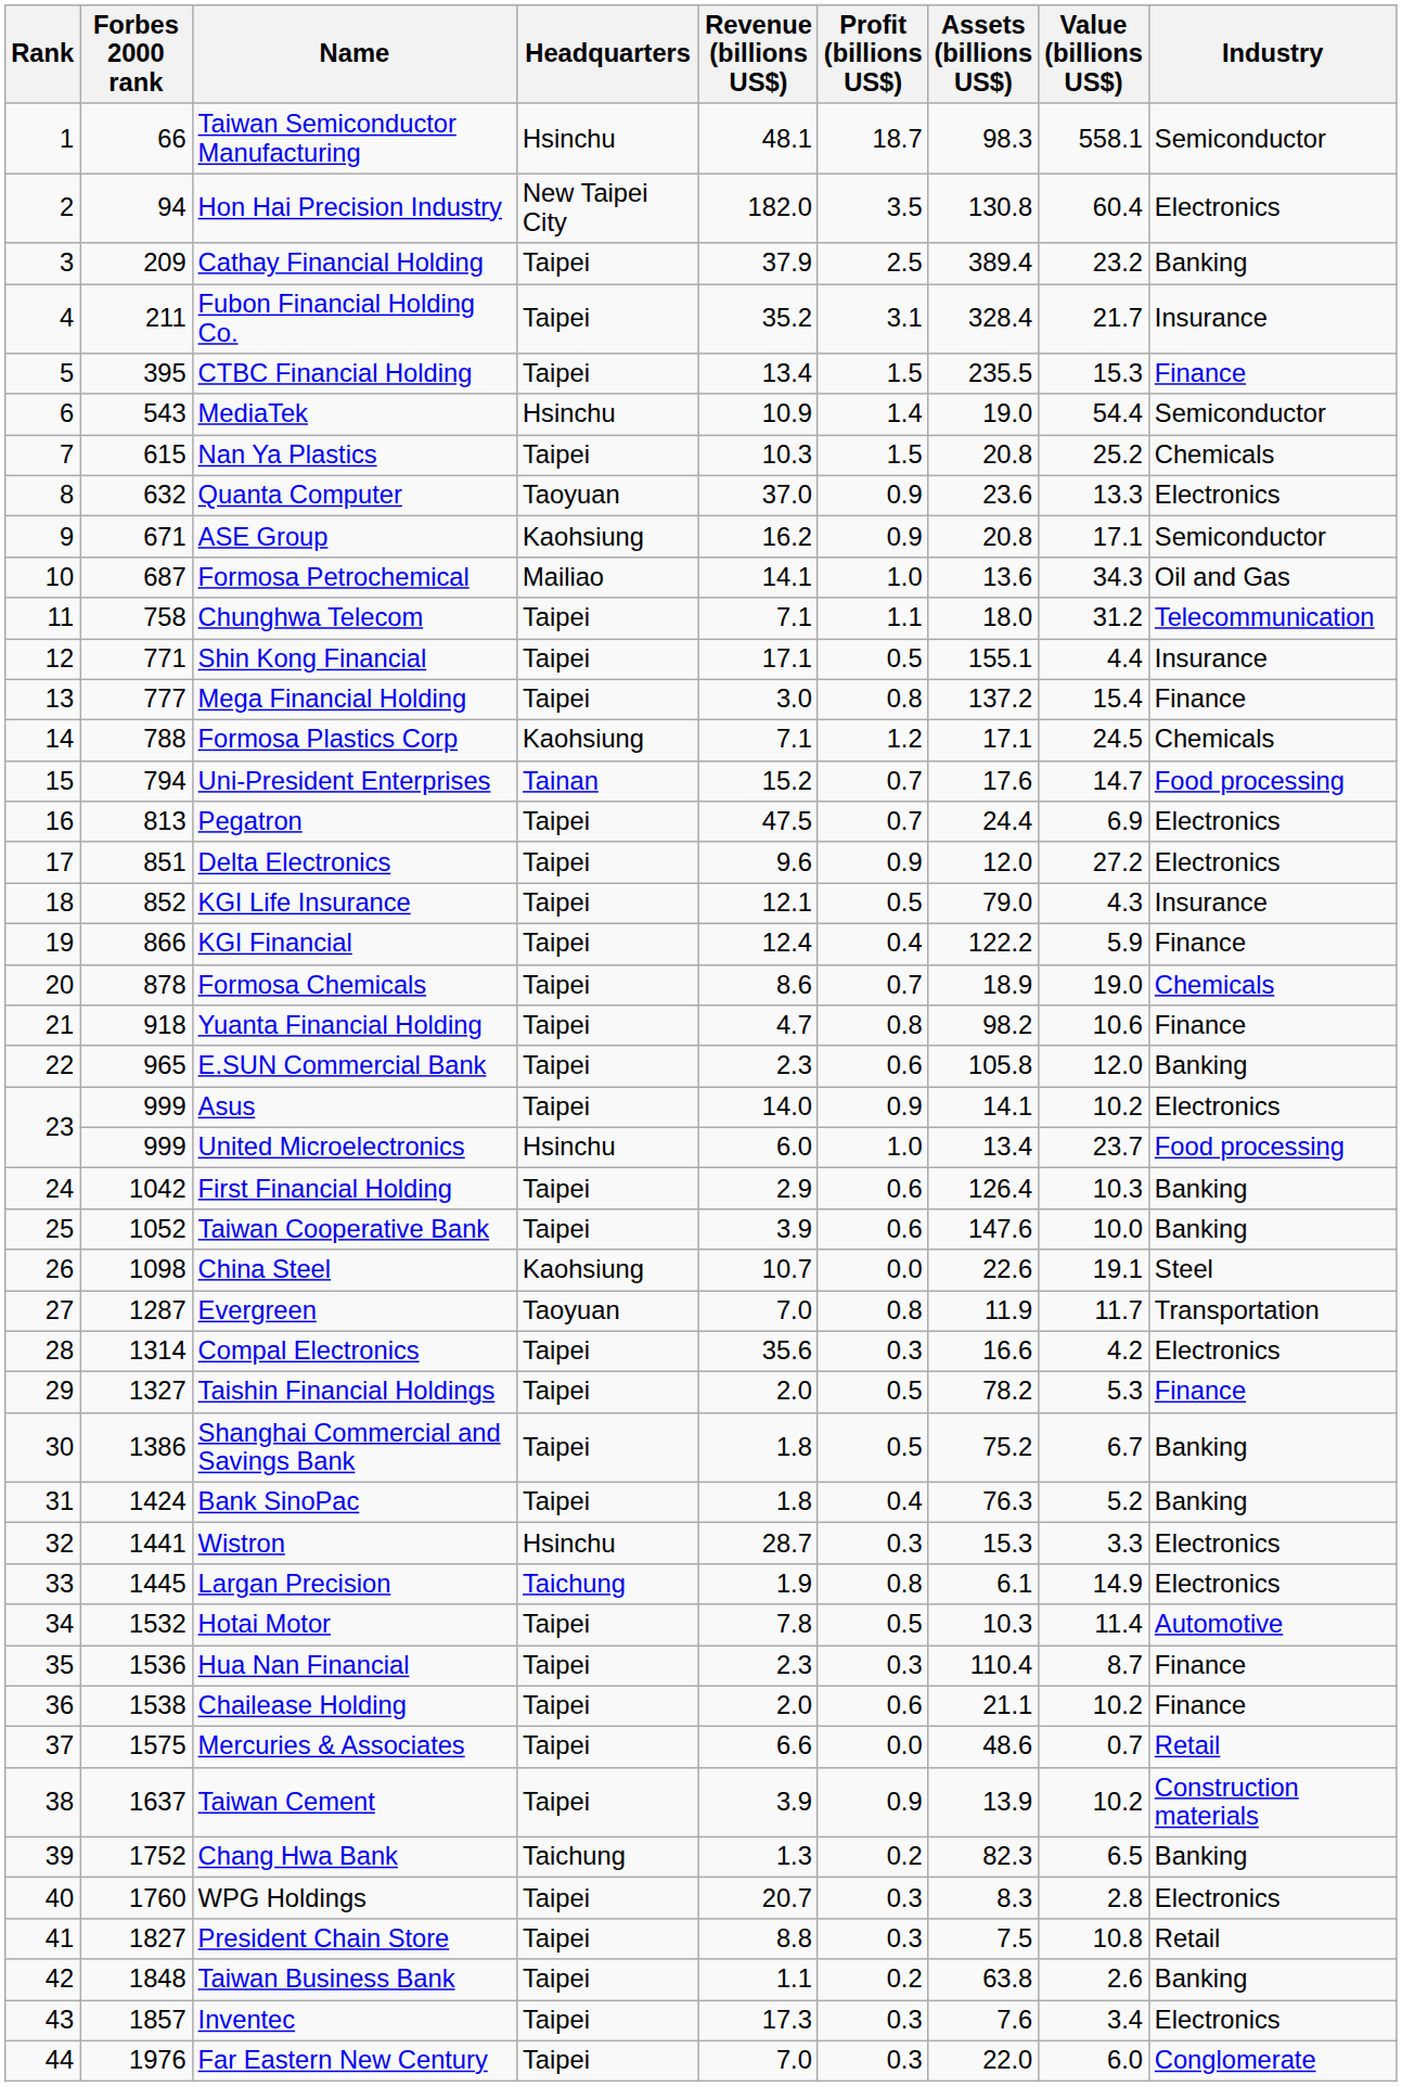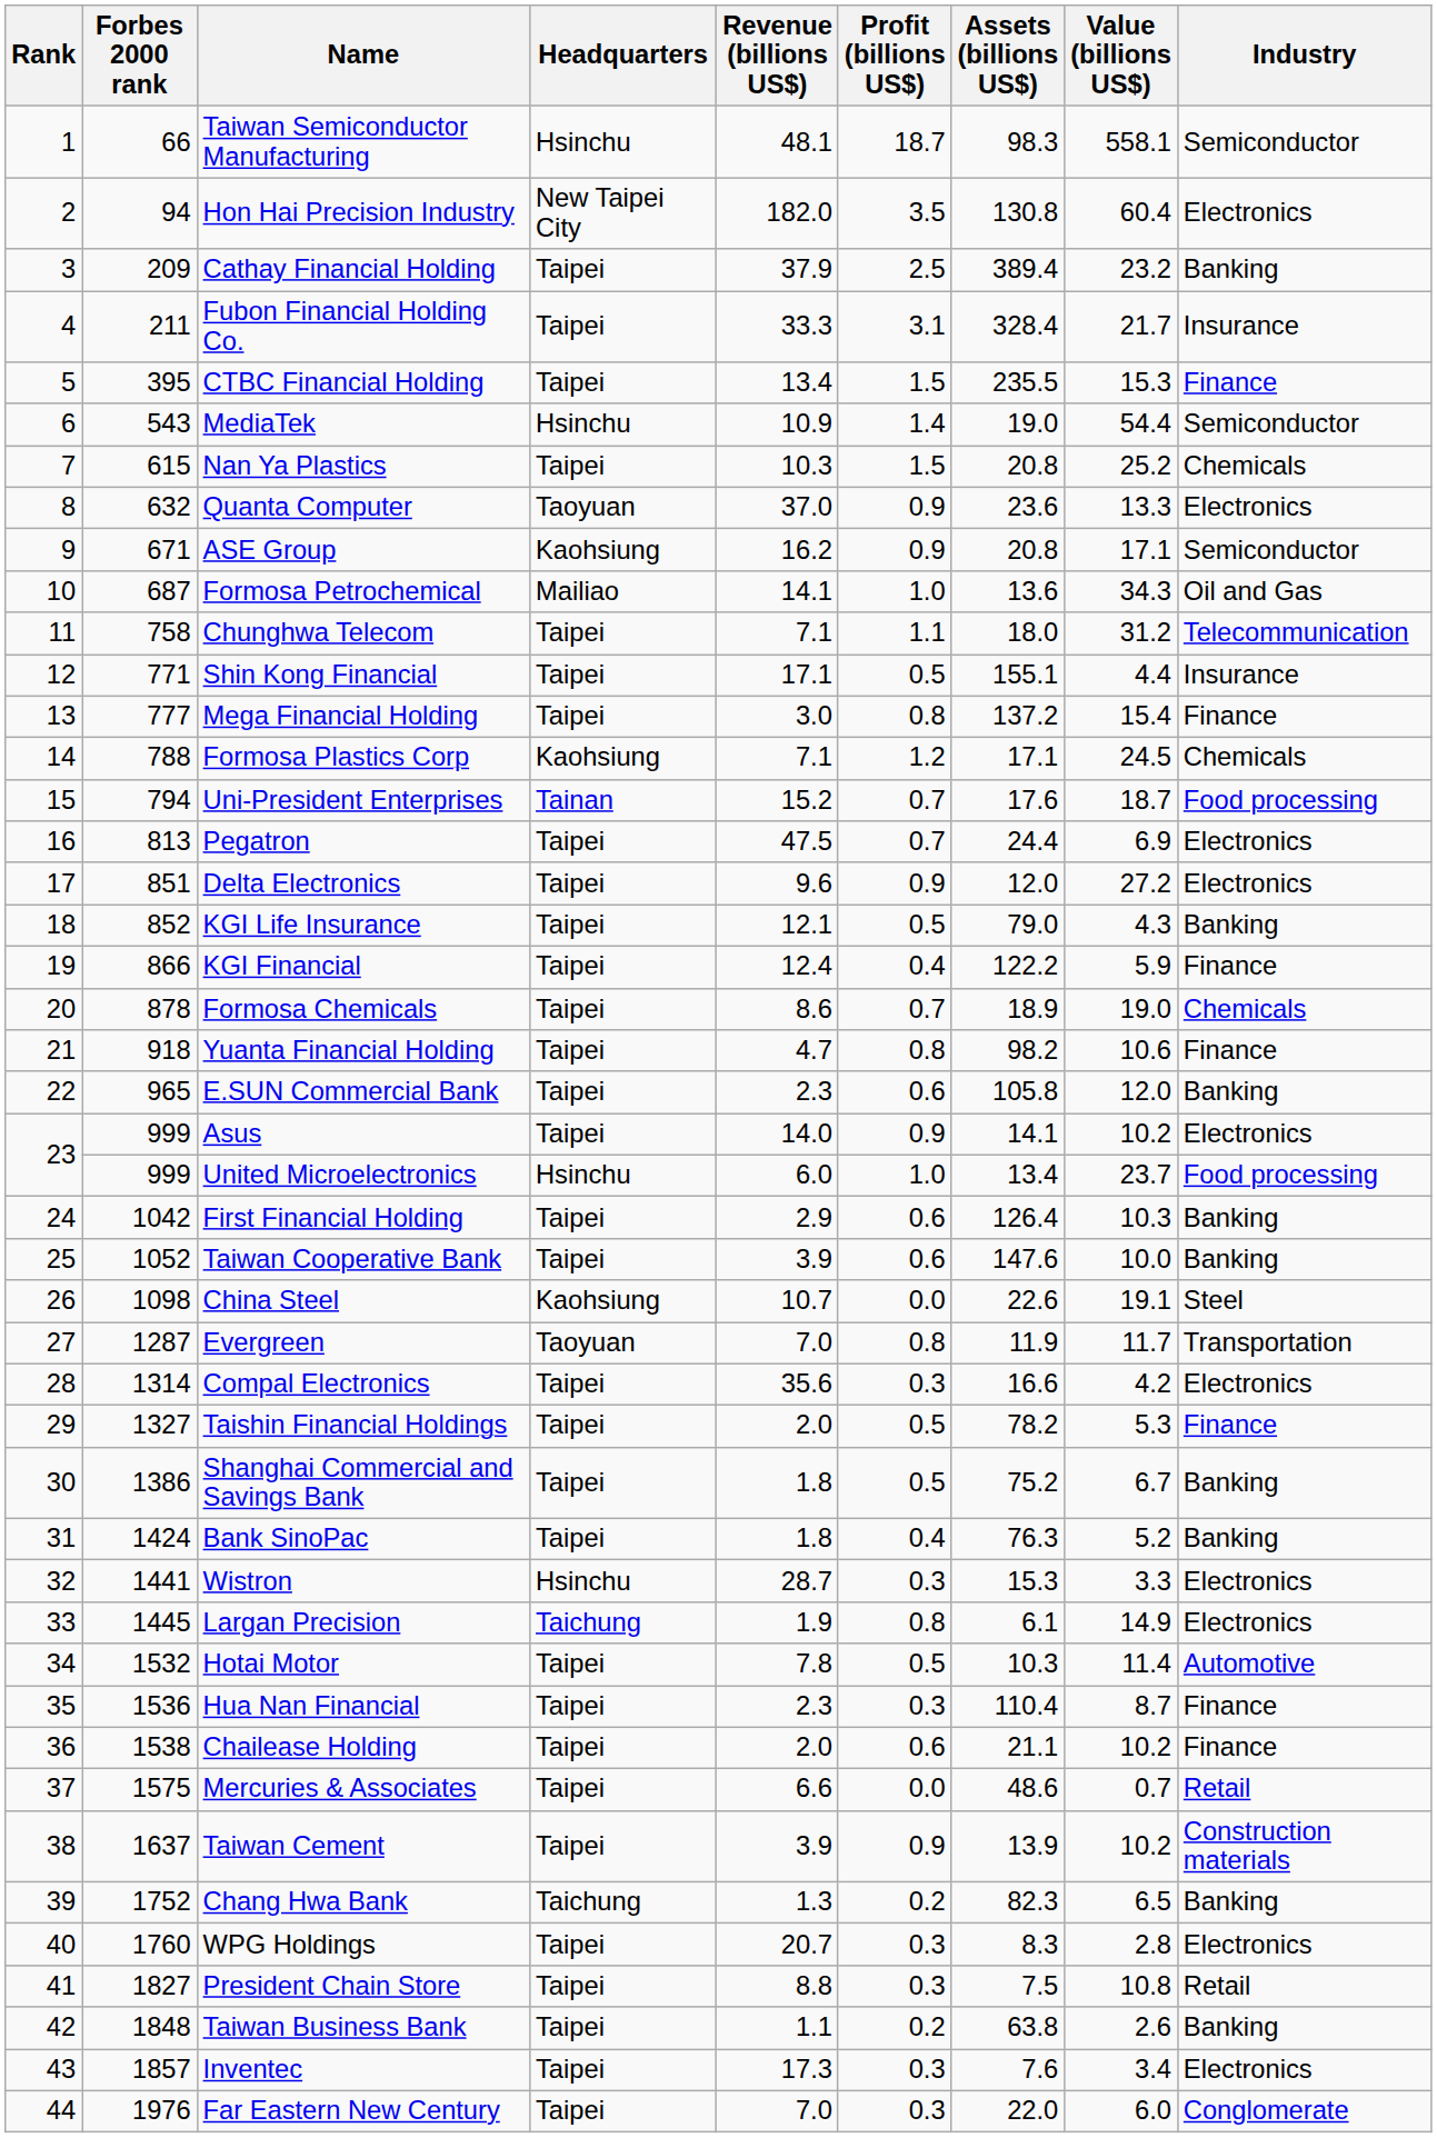Fubon Financial Holding Co. | Revenue (billions US$): 35.2 -> 33.3
Uni-President Enterprises | Value (billions US$): 14.7 -> 18.7
KGI Life Insurance | Industry: Insurance -> Banking
